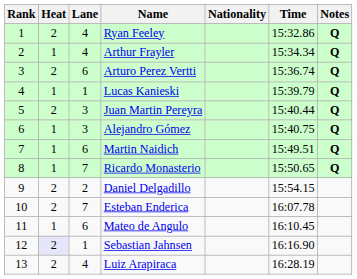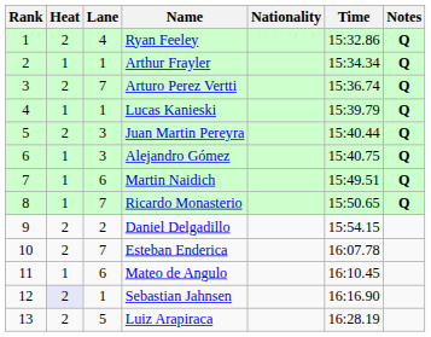Arthur Frayler | Lane: 4 -> 1
Arturo Perez Vertti | Lane: 6 -> 7
Luiz Arapiraca | Lane: 4 -> 5
